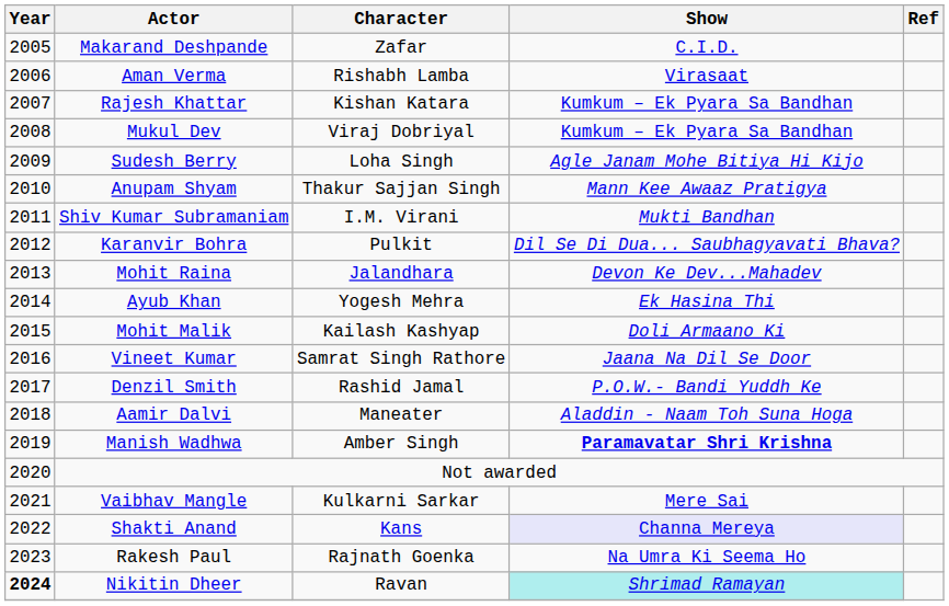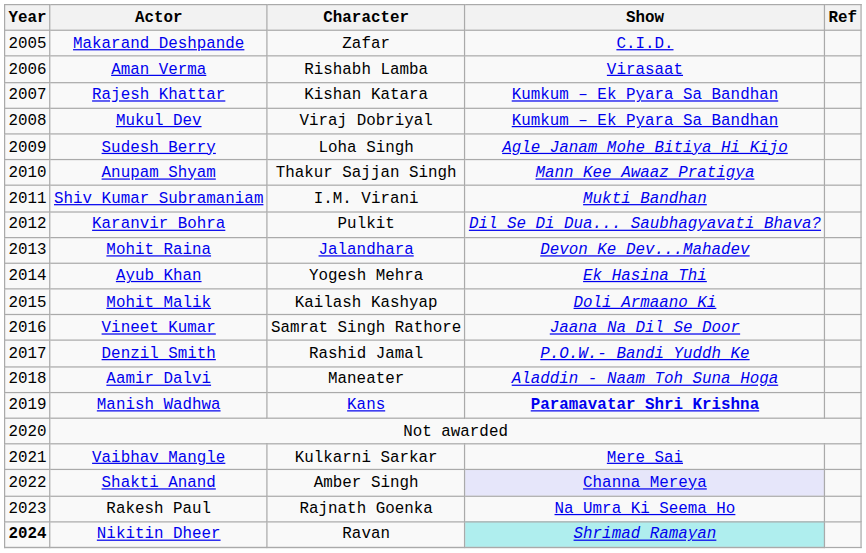Manish Wadhwa | Character: Amber Singh -> Kans
Shakti Anand | Character: Kans -> Amber Singh
